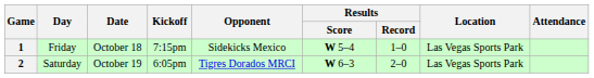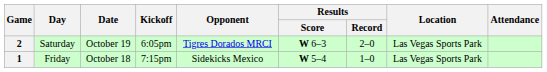rows swapped: 1 <-> 2
